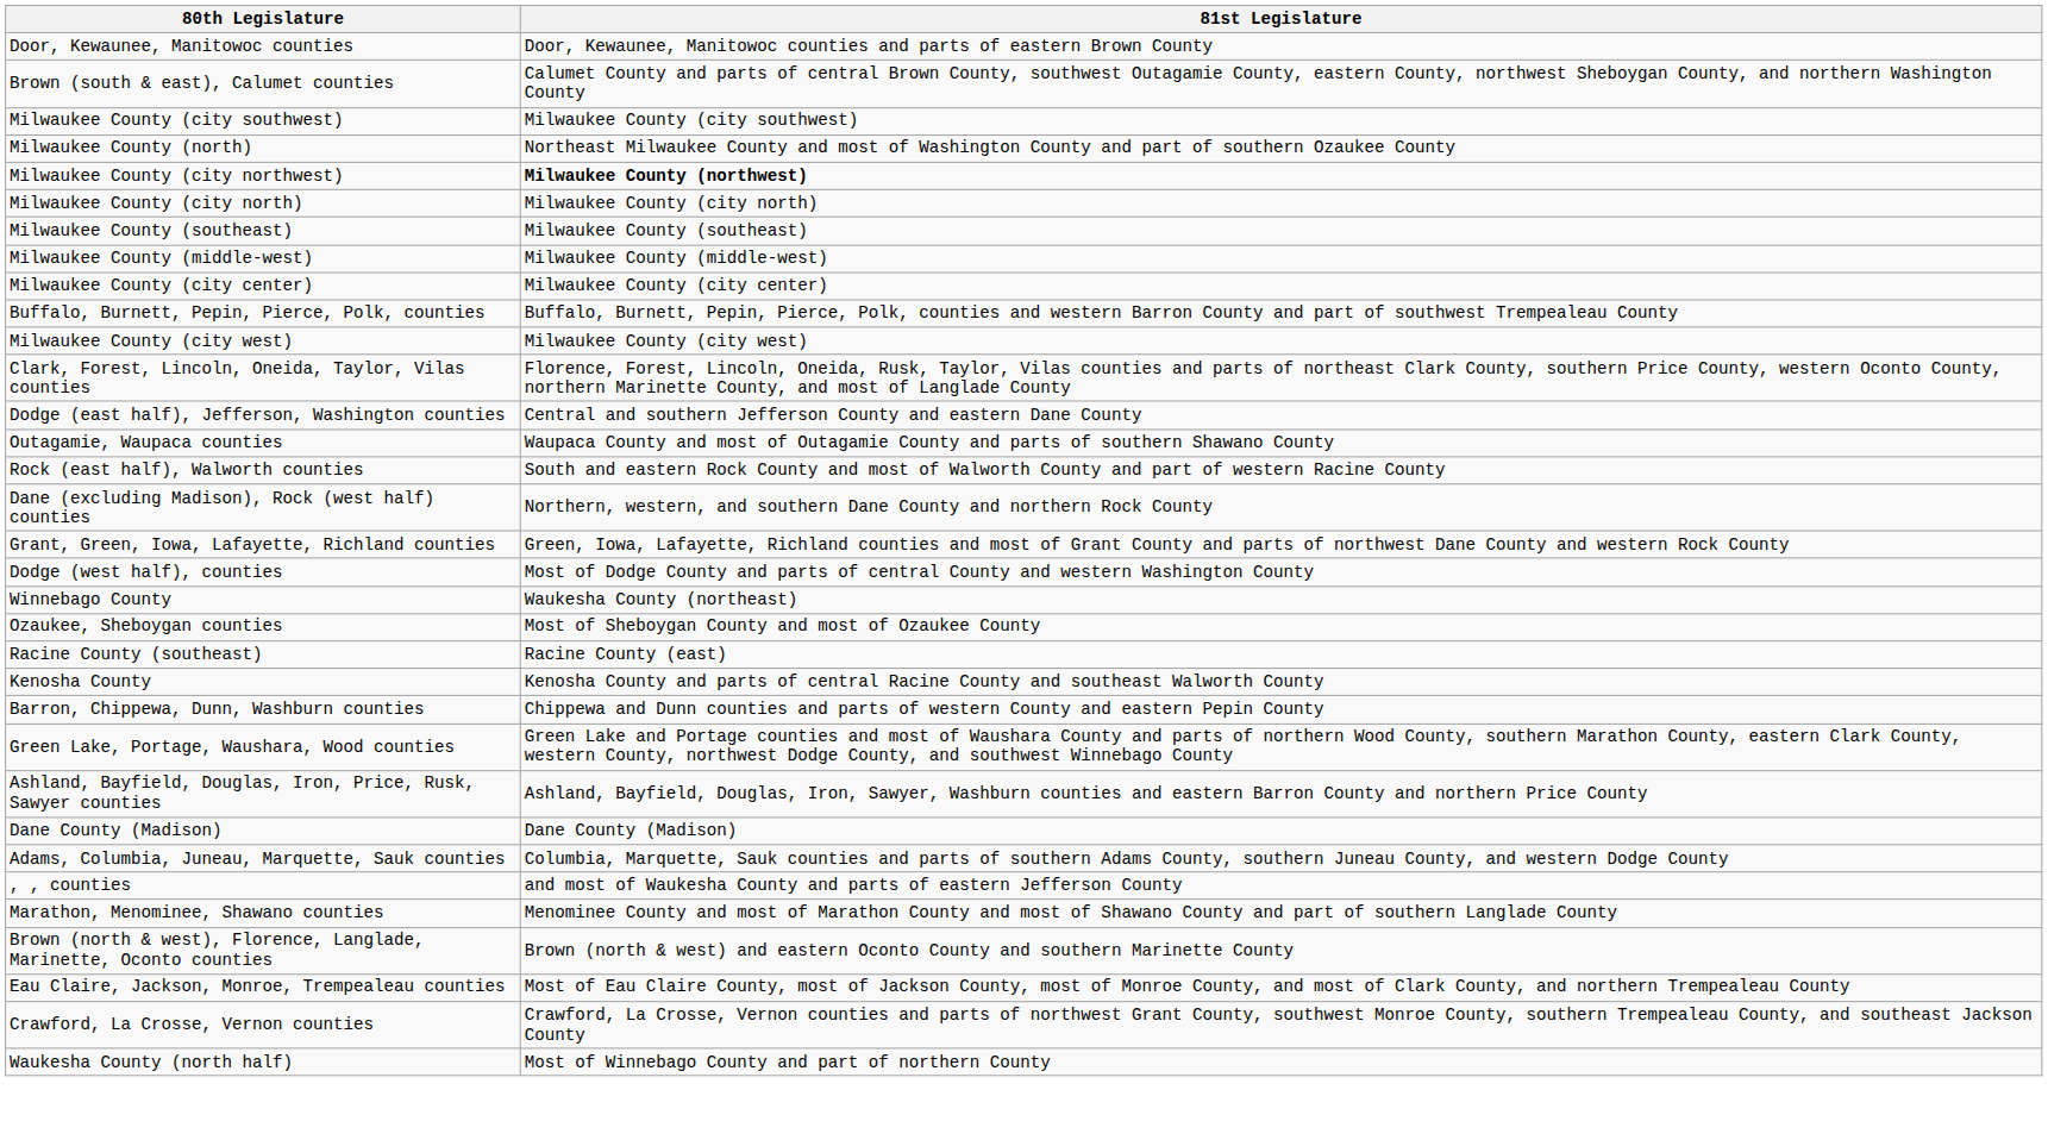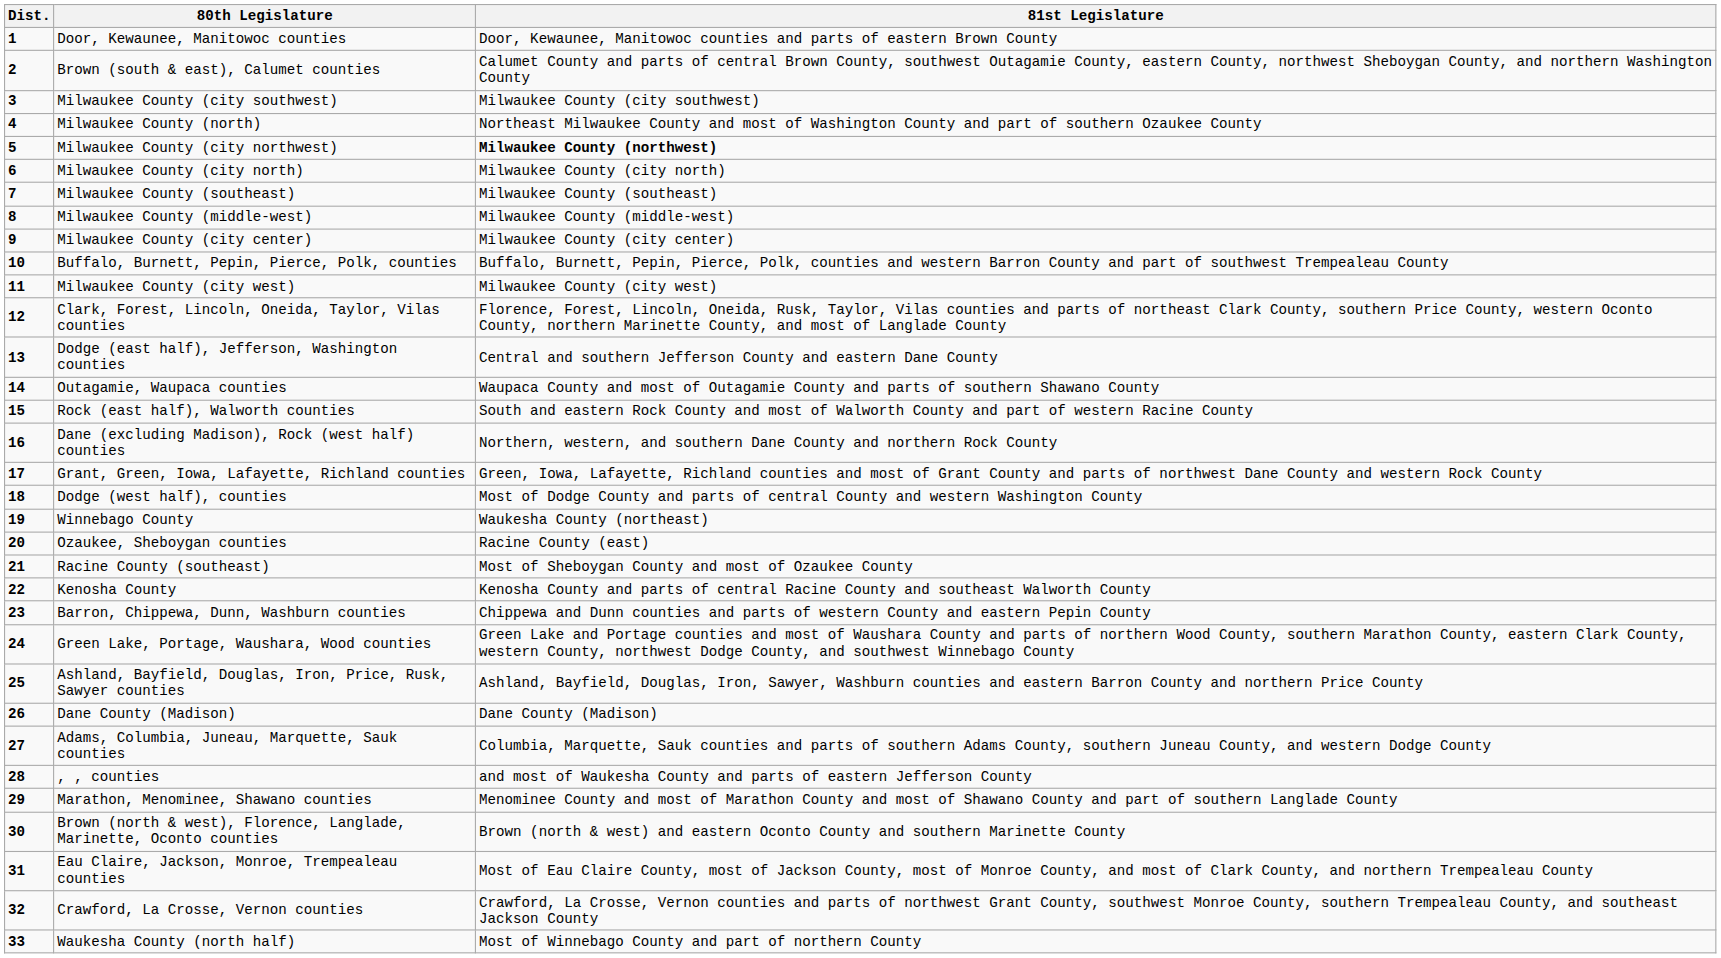+ column: Dist. | 1 | 2 | 3 | 4 | 5 | 6 | 7 | 8 | 9 | 10 | 11 | 12 | 13 | 14 | 15 | 16 | 17 | 18 | 19 | 20 | 21 | 22 | 23 | 24 | 25 | 26 | 27 | 28 | 29 | 30 | 31 | 32 | 33
Ozaukee, Sheboygan counties | 81st Legislature: Most of Sheboygan County and most of Ozaukee County -> Racine County (east)
Racine County (southeast) | 81st Legislature: Racine County (east) -> Most of Sheboygan County and most of Ozaukee County
